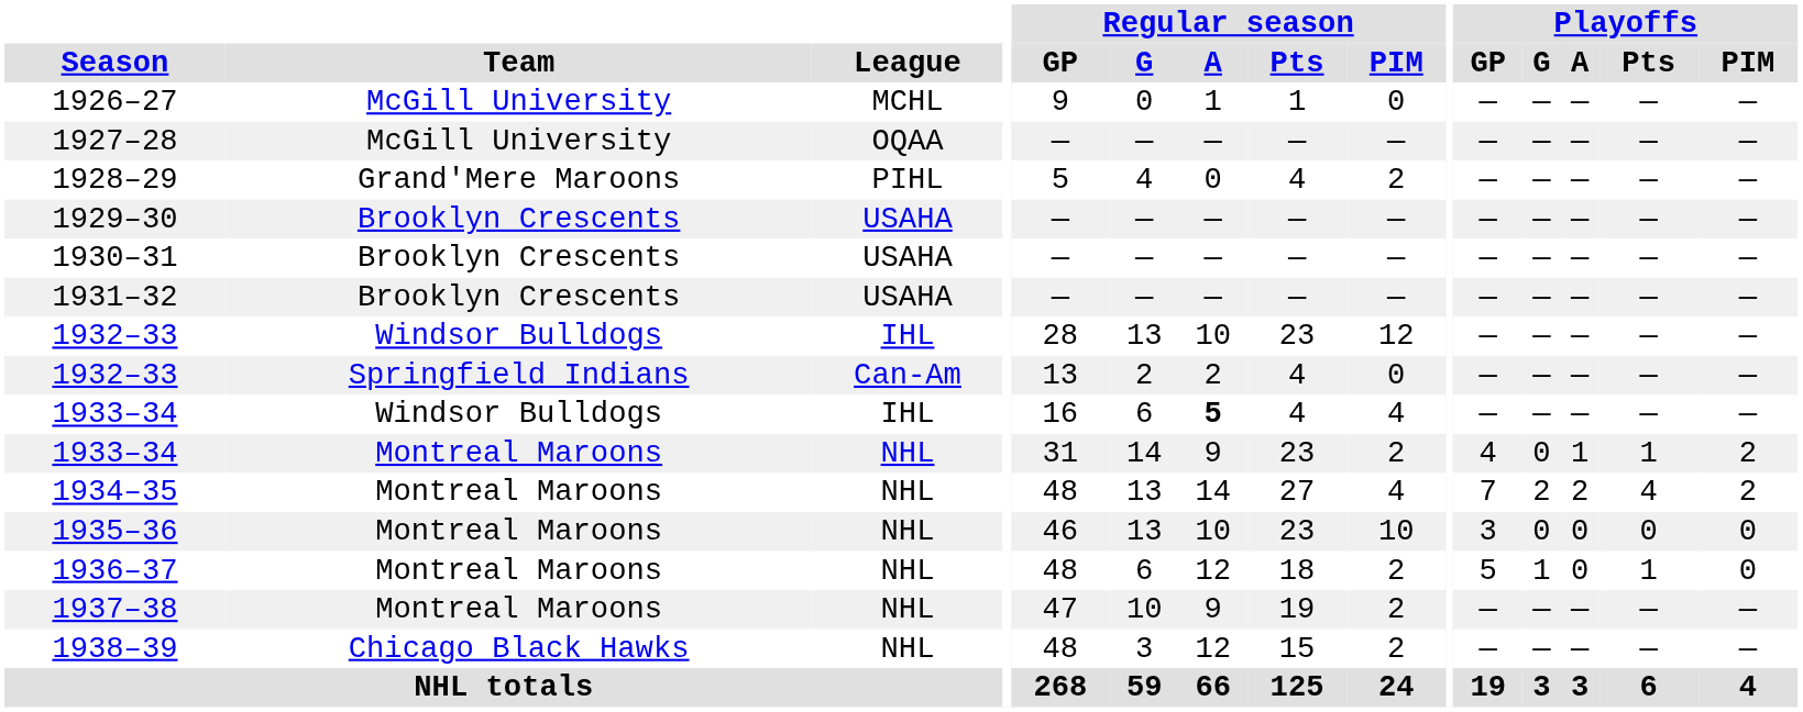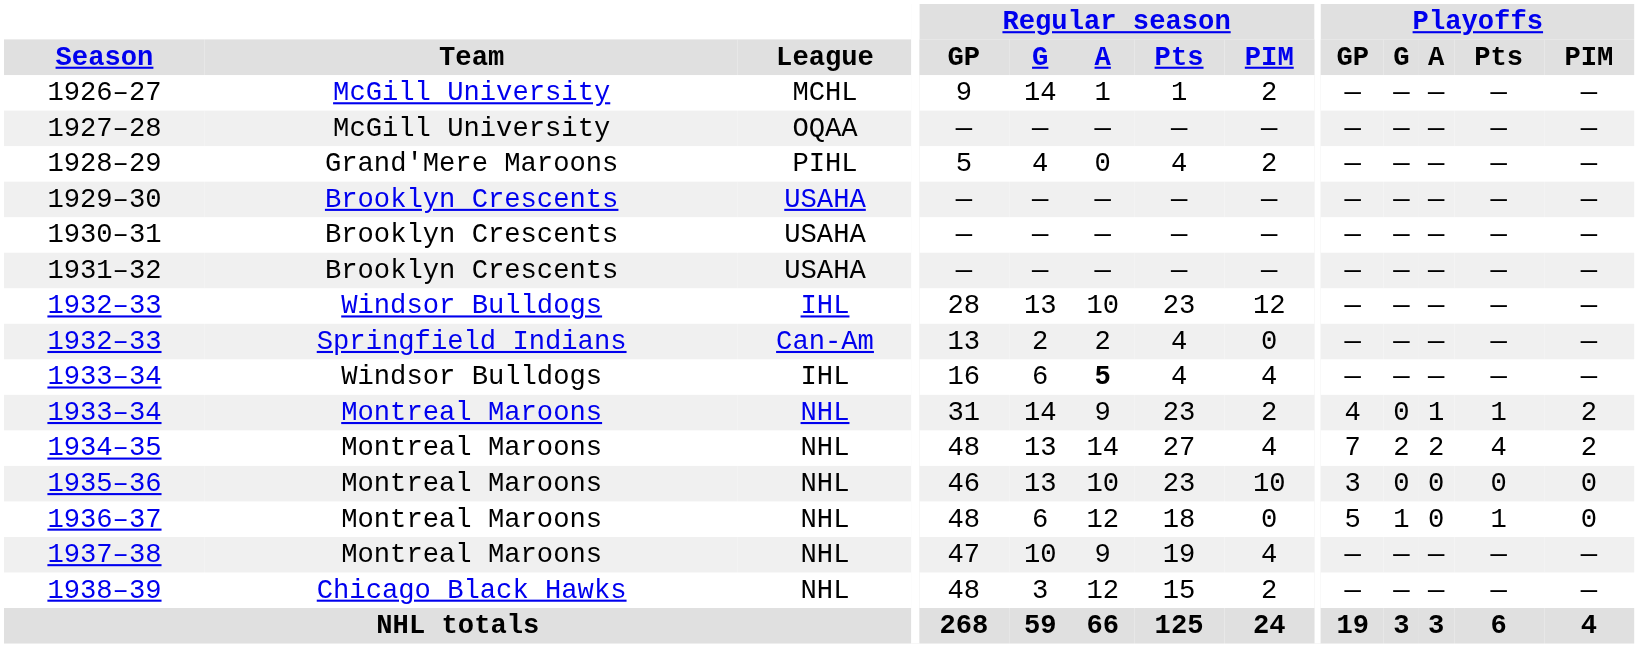1926–27 | Regular season / G: 0 -> 14
1926–27 | Regular season / PIM: 0 -> 2
1936–37 | Regular season / PIM: 2 -> 0
1937–38 | Regular season / PIM: 2 -> 4
